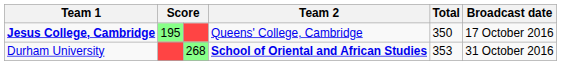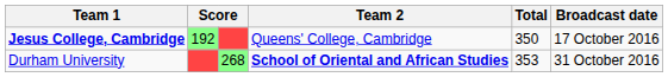Jesus College, Cambridge | column 2: 195 -> 192
